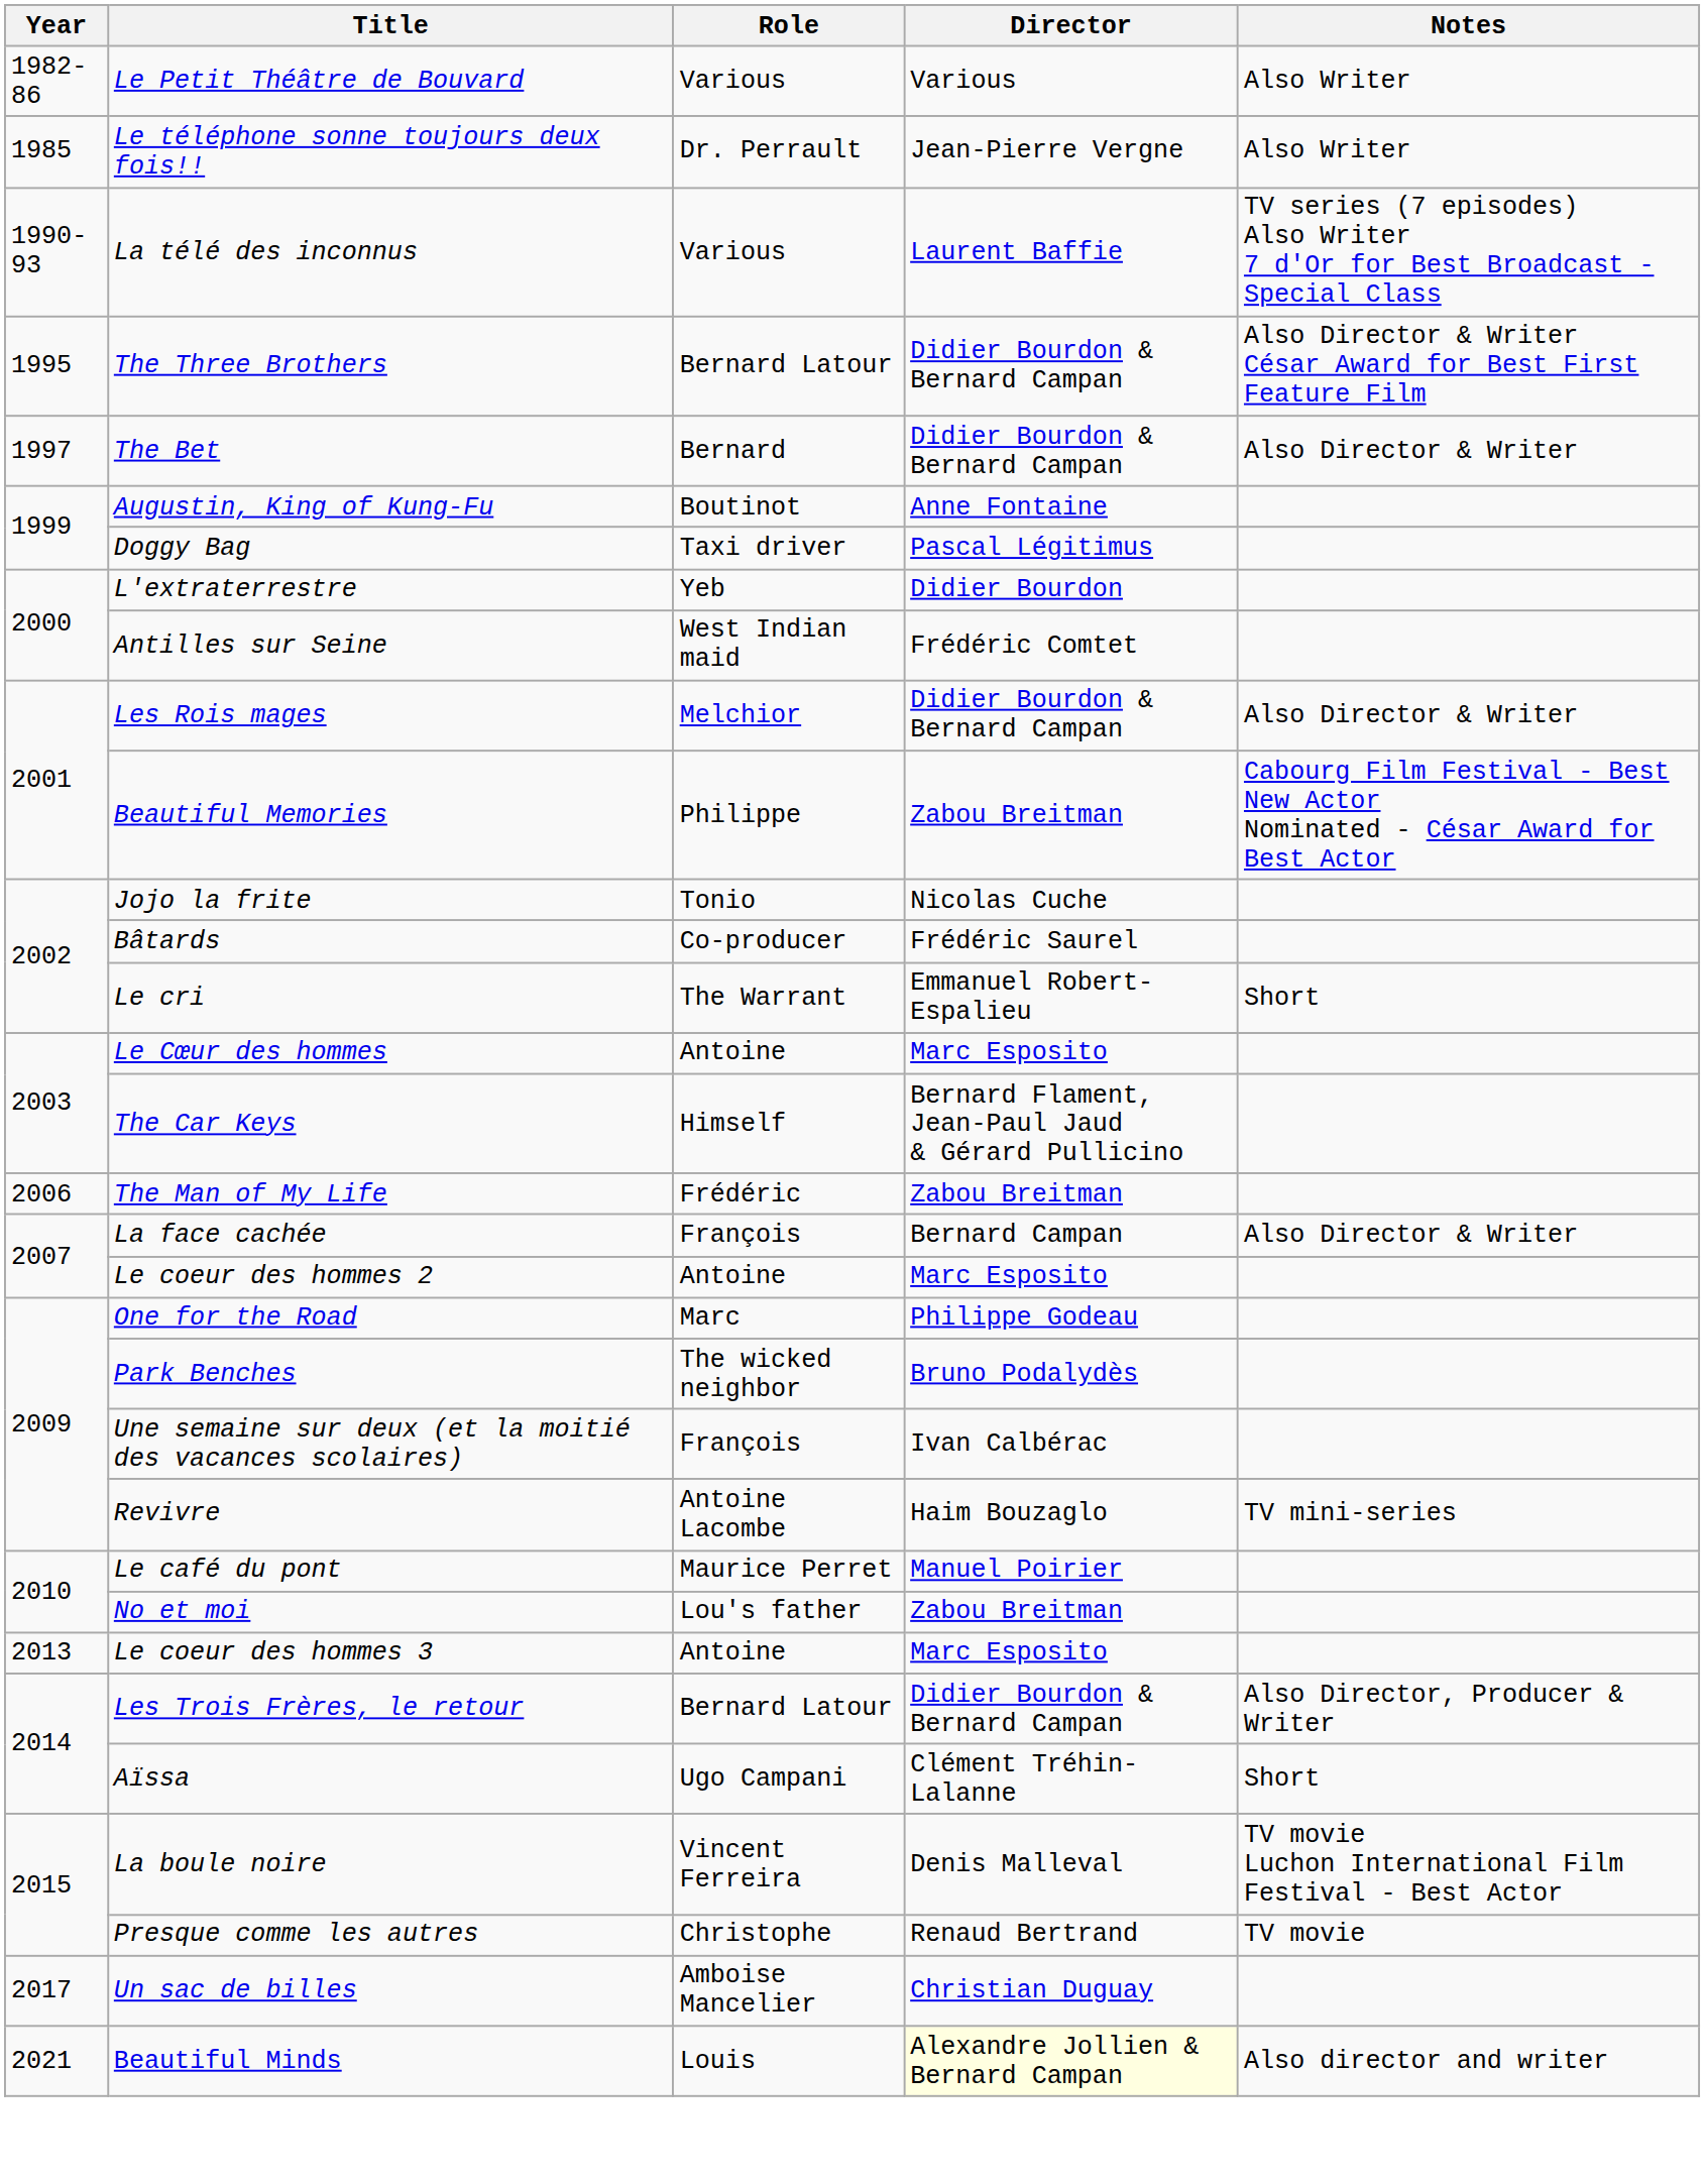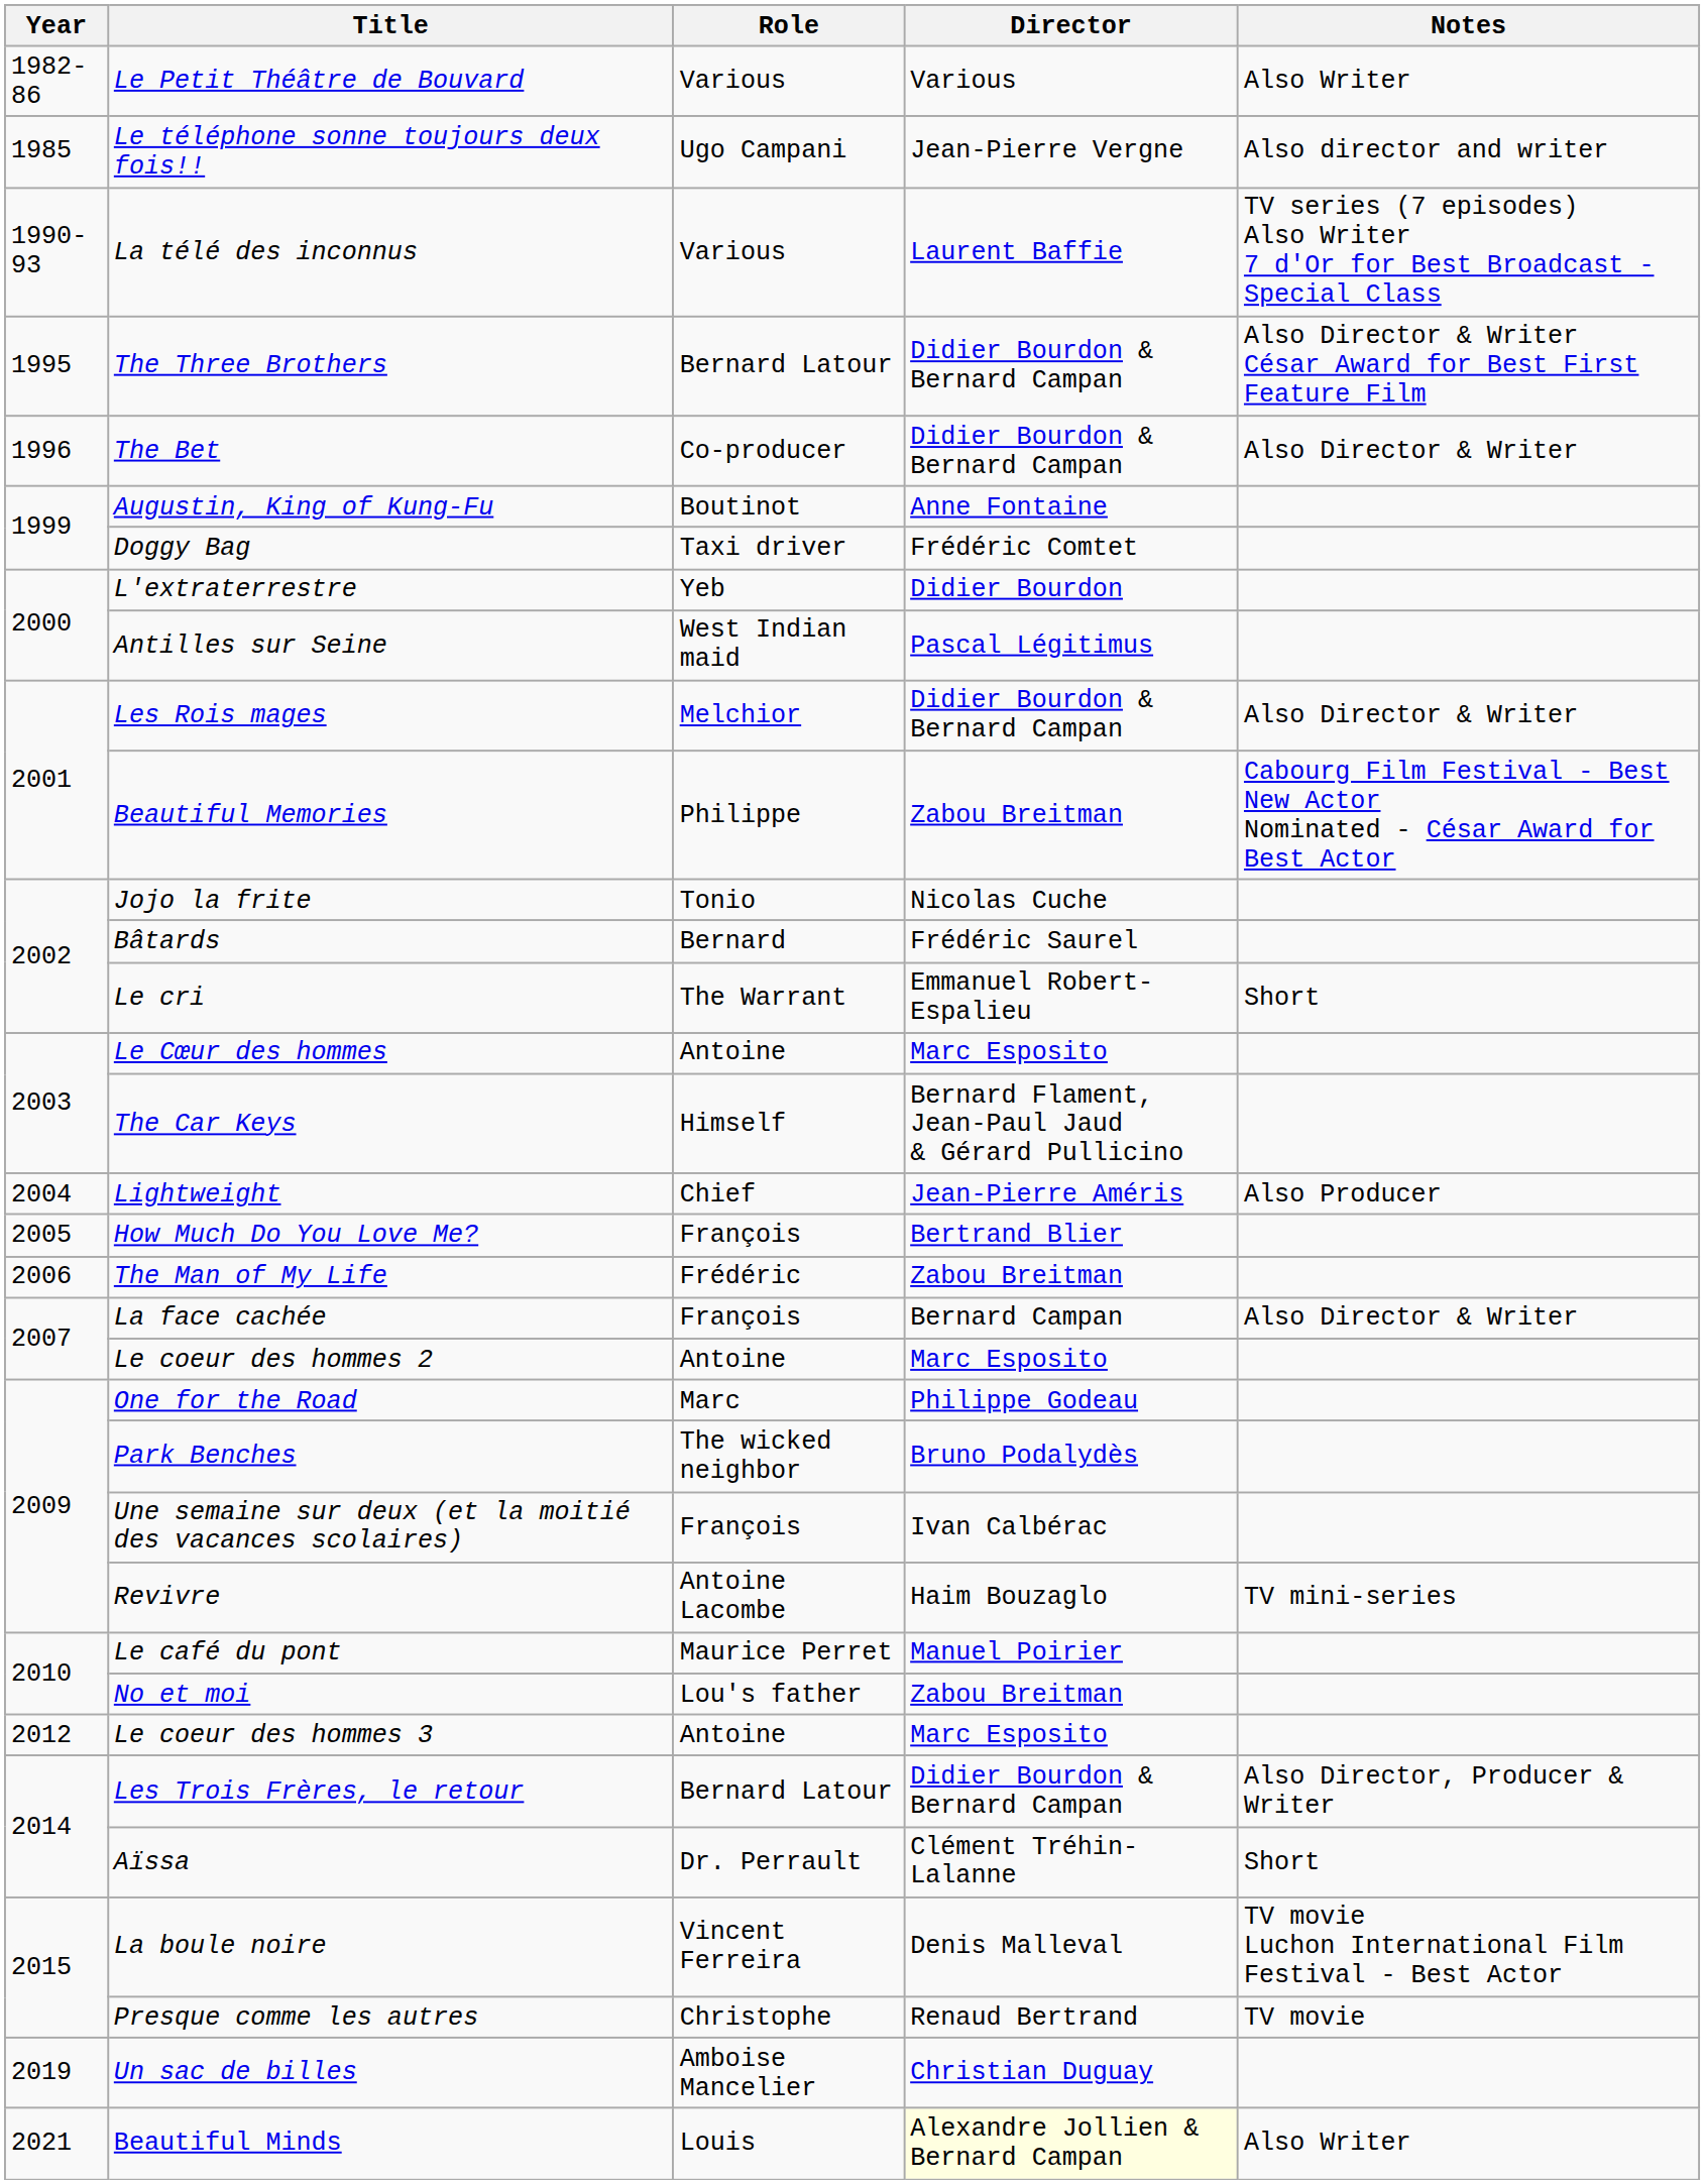Le téléphone sonne toujours deux fois!! | Role: Dr. Perrault -> Ugo Campani
Le téléphone sonne toujours deux fois!! | Notes: Also Writer -> Also director and writer
The Bet | Year: 1997 -> 1996
The Bet | Role: Bernard -> Co-producer
Doggy Bag | Director: Pascal Légitimus -> Frédéric Comtet
Antilles sur Seine | Director: Frédéric Comtet -> Pascal Légitimus
Bâtards | Role: Co-producer -> Bernard
+ row: 2004 | Lightweight | Chief | Jean-Pierre Améris | Also Producer
+ row: 2005 | How Much Do You Love Me? | François | Bertrand Blier
Le coeur des hommes 3 | Year: 2013 -> 2012
Aïssa | Role: Ugo Campani -> Dr. Perrault
Un sac de billes | Year: 2017 -> 2019
Beautiful Minds | Notes: Also director and writer -> Also Writer
